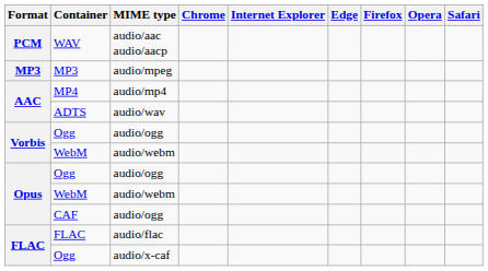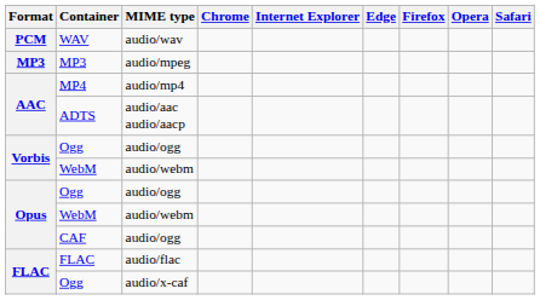WAV | MIME type: audio/aac audio/aacp -> audio/wav
ADTS | MIME type: audio/wav -> audio/aac audio/aacp
